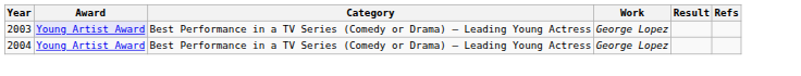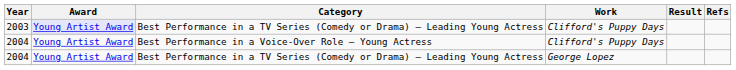2003 | Work: George Lopez -> Clifford's Puppy Days
+ row: 2004 | Young Artist Award | Best Performance in a Voice-Over Role – Young Actress | Clifford's Puppy Days
